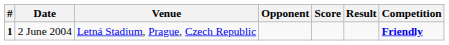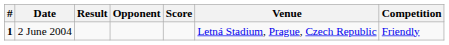columns swapped: Venue <-> Result
2 June 2004 | Competition: bold -> normal
